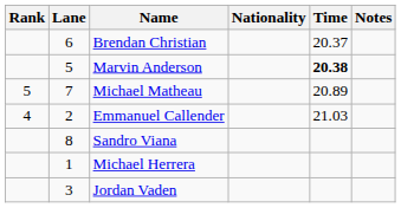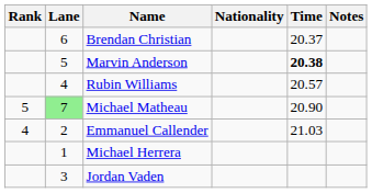+ row: 4 | Rubin Williams | 20.57
Michael Matheau | Lane: no background -> lightgreen background
Michael Matheau | Time: 20.89 -> 20.90
- row: 8 | Sandro Viana
